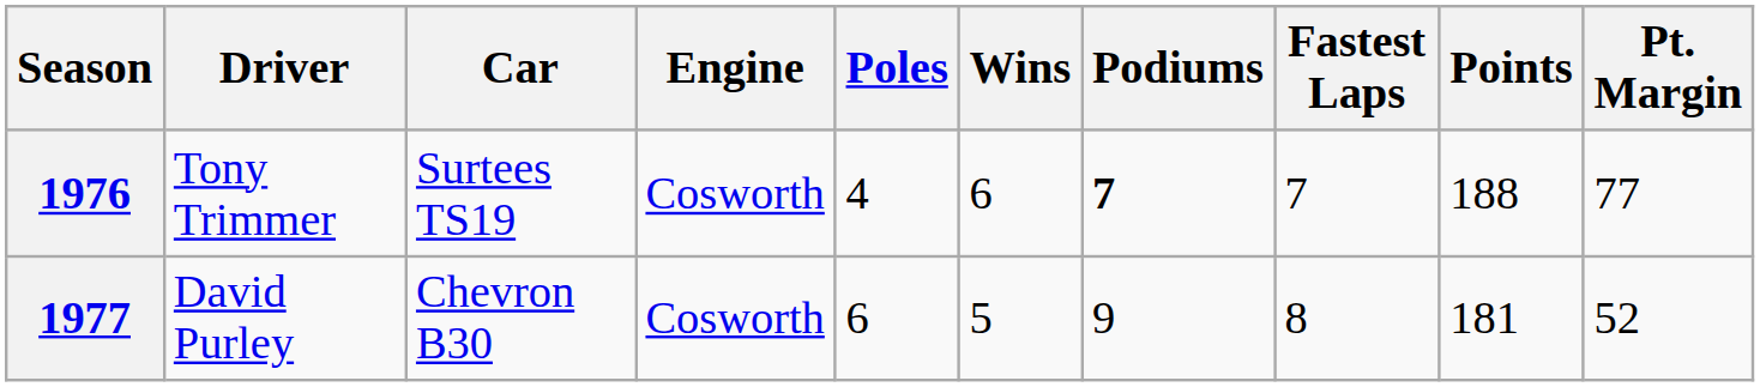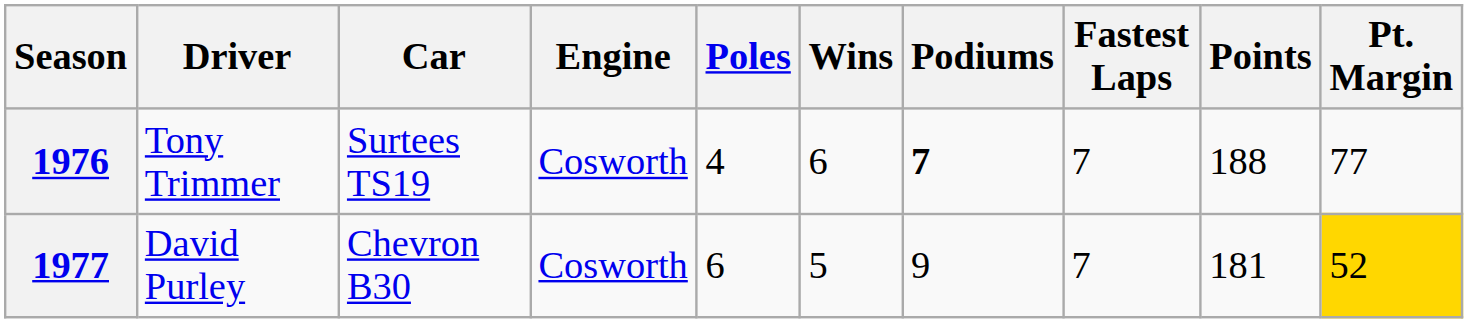1977 | Fastest Laps: 8 -> 7
1977 | Pt. Margin: no background -> gold background
